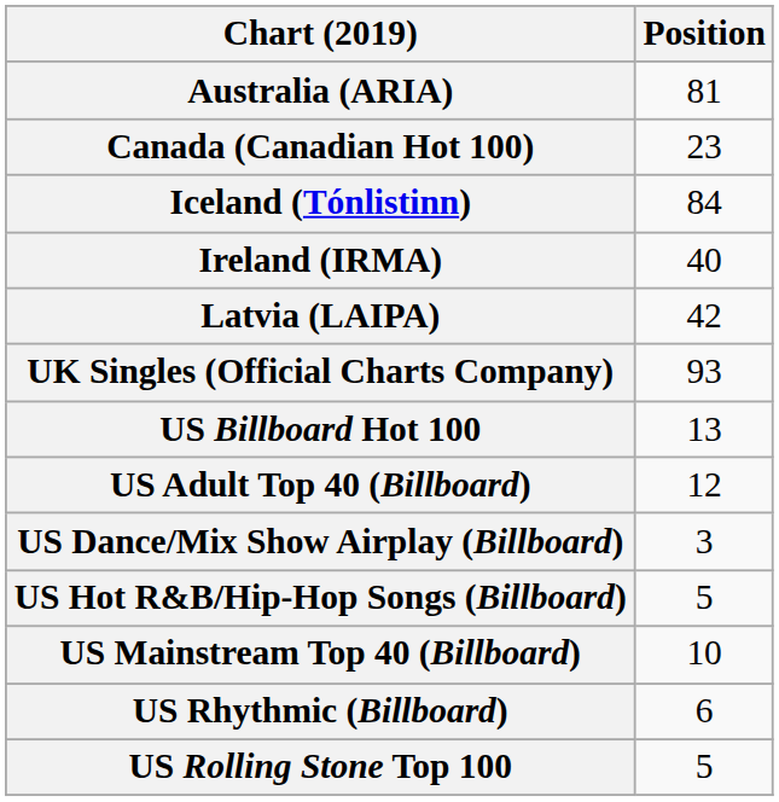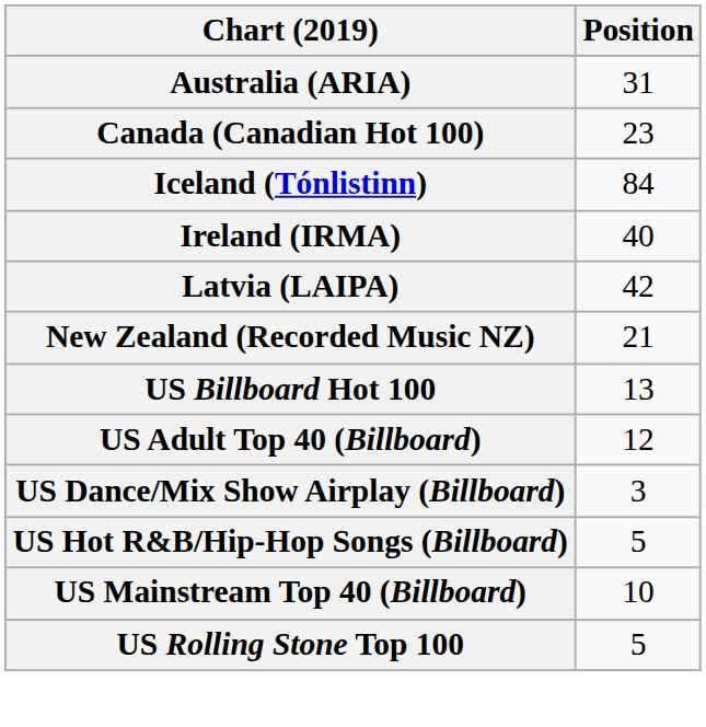Australia (ARIA) | Position: 81 -> 31
+ row: New Zealand (Recorded Music NZ) | 21
- row: UK Singles (Official Charts Company) | 93
- row: US Rhythmic (Billboard) | 6
